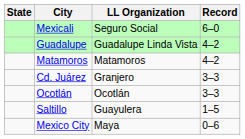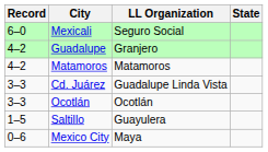columns swapped: State <-> Record
Guadalupe | LL Organization: Guadalupe Linda Vista -> Granjero
Cd. Juárez | LL Organization: Granjero -> Guadalupe Linda Vista
